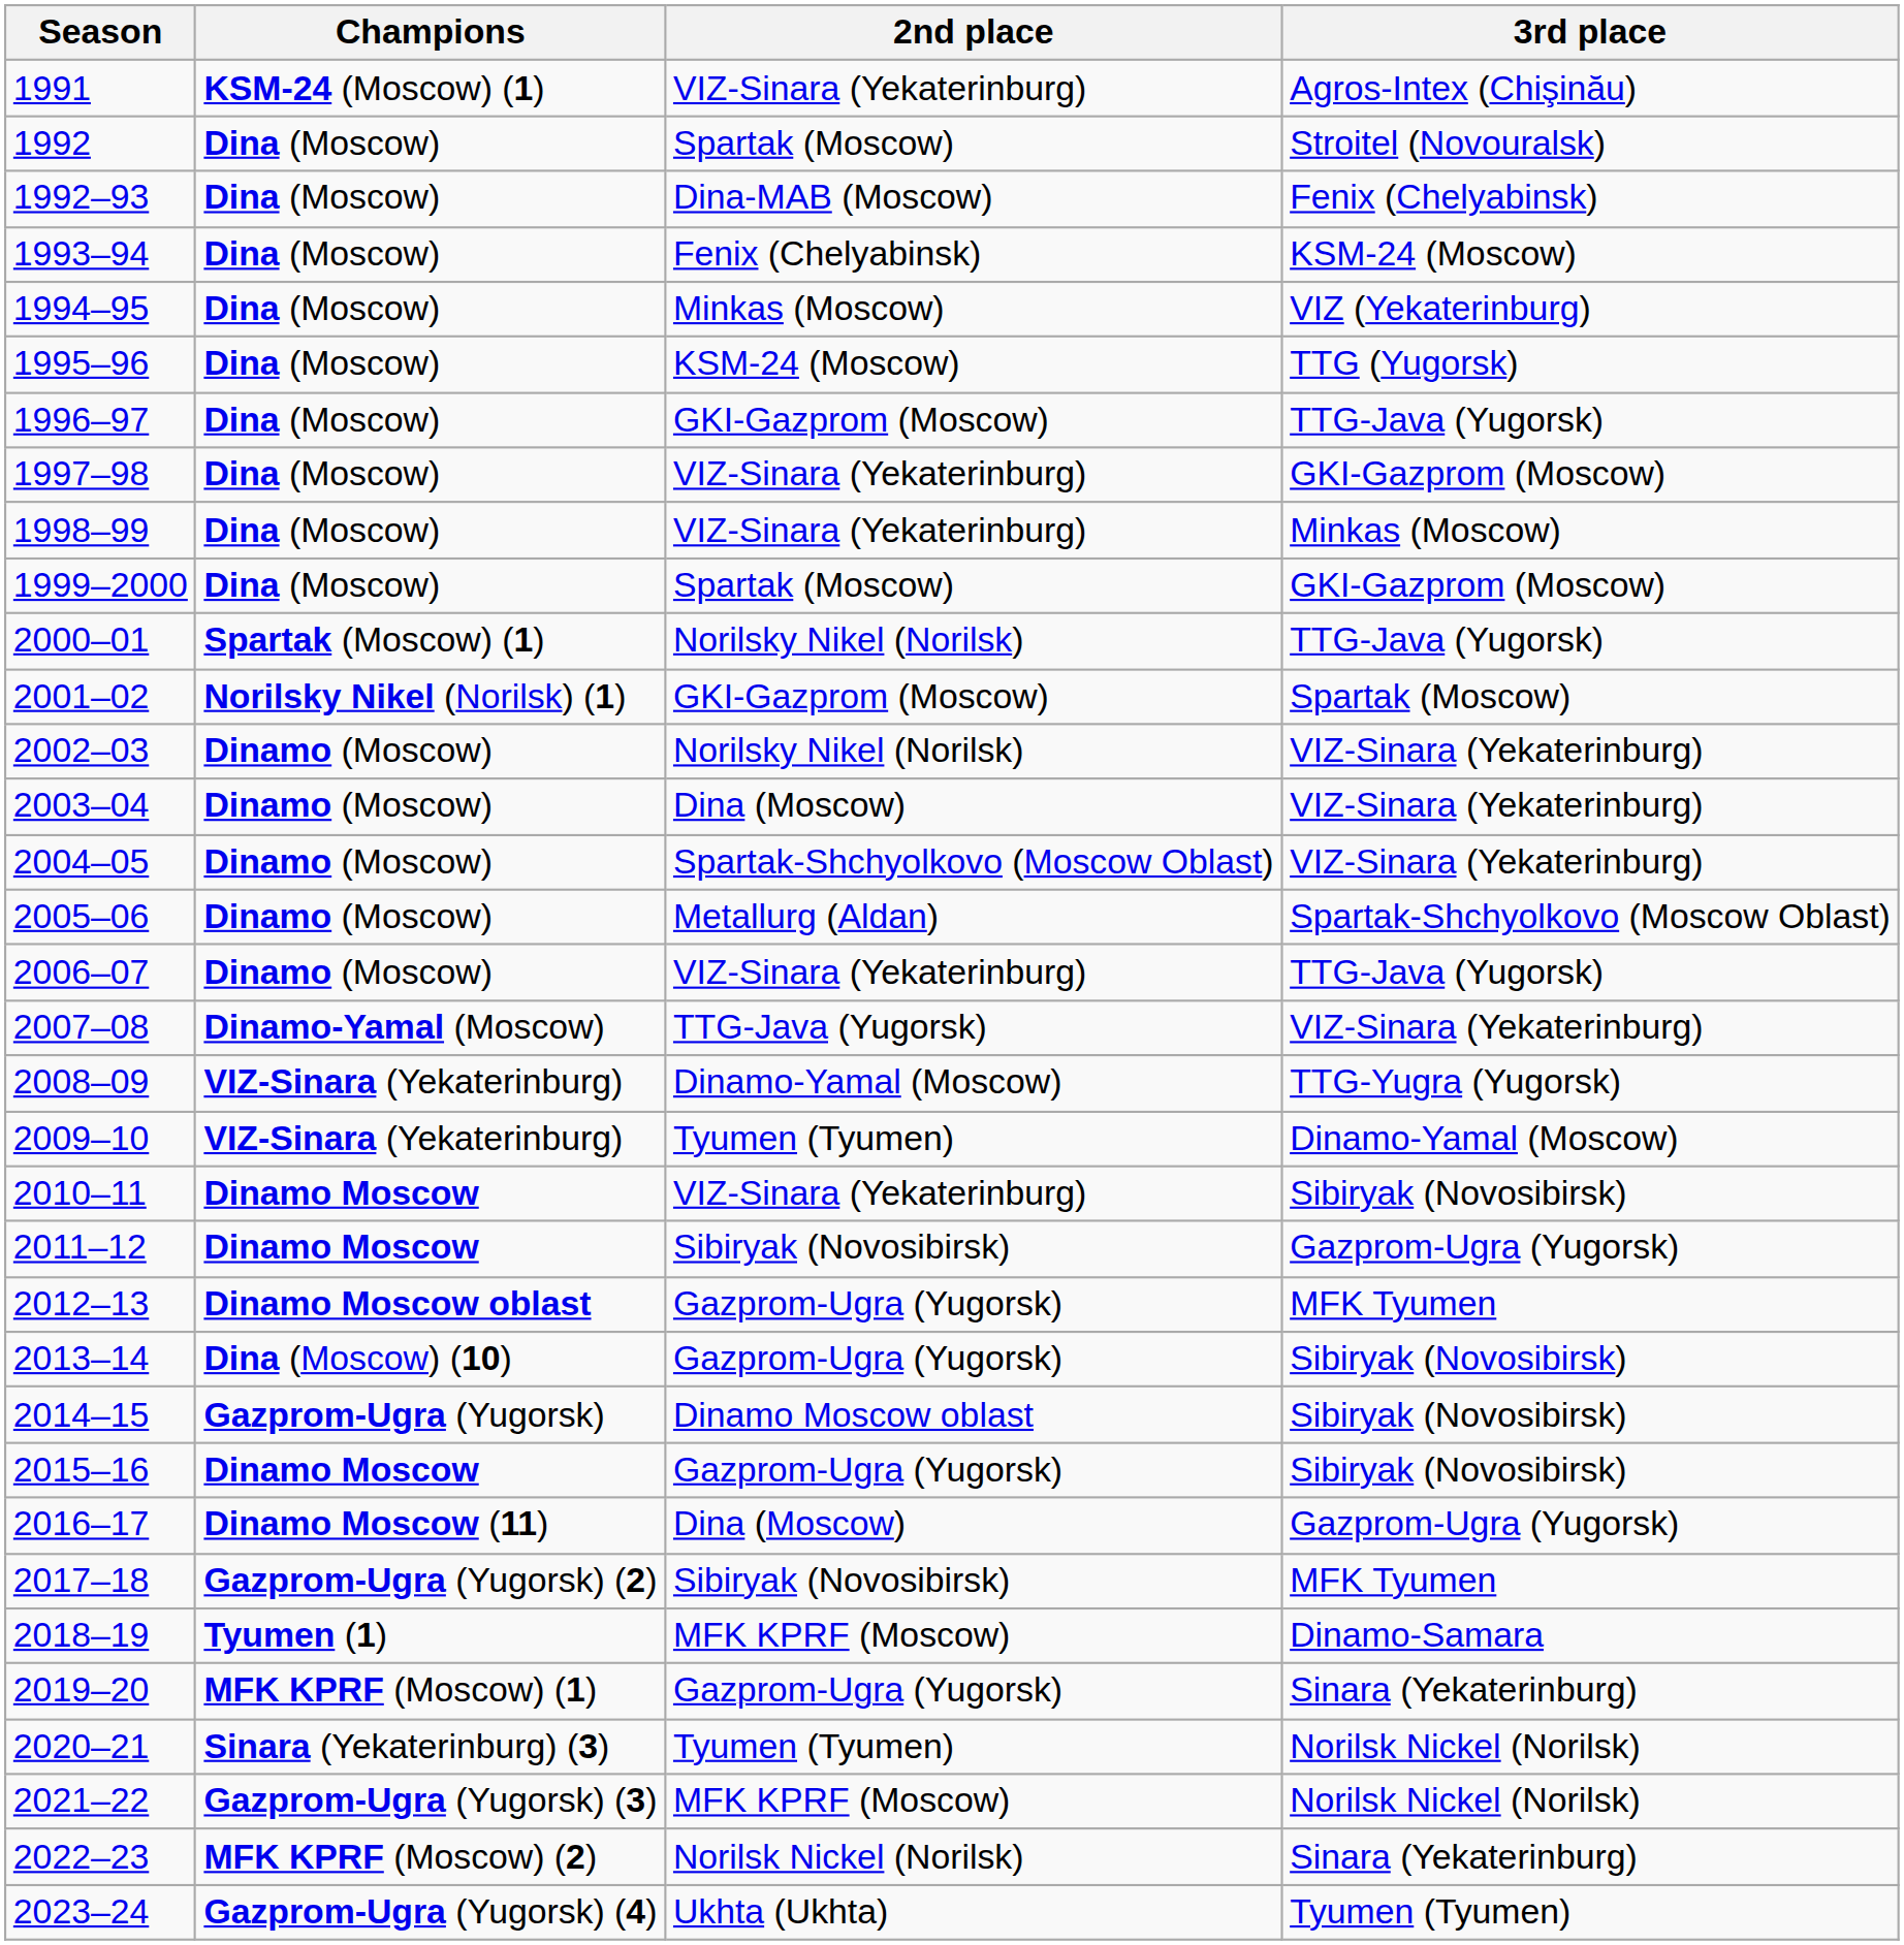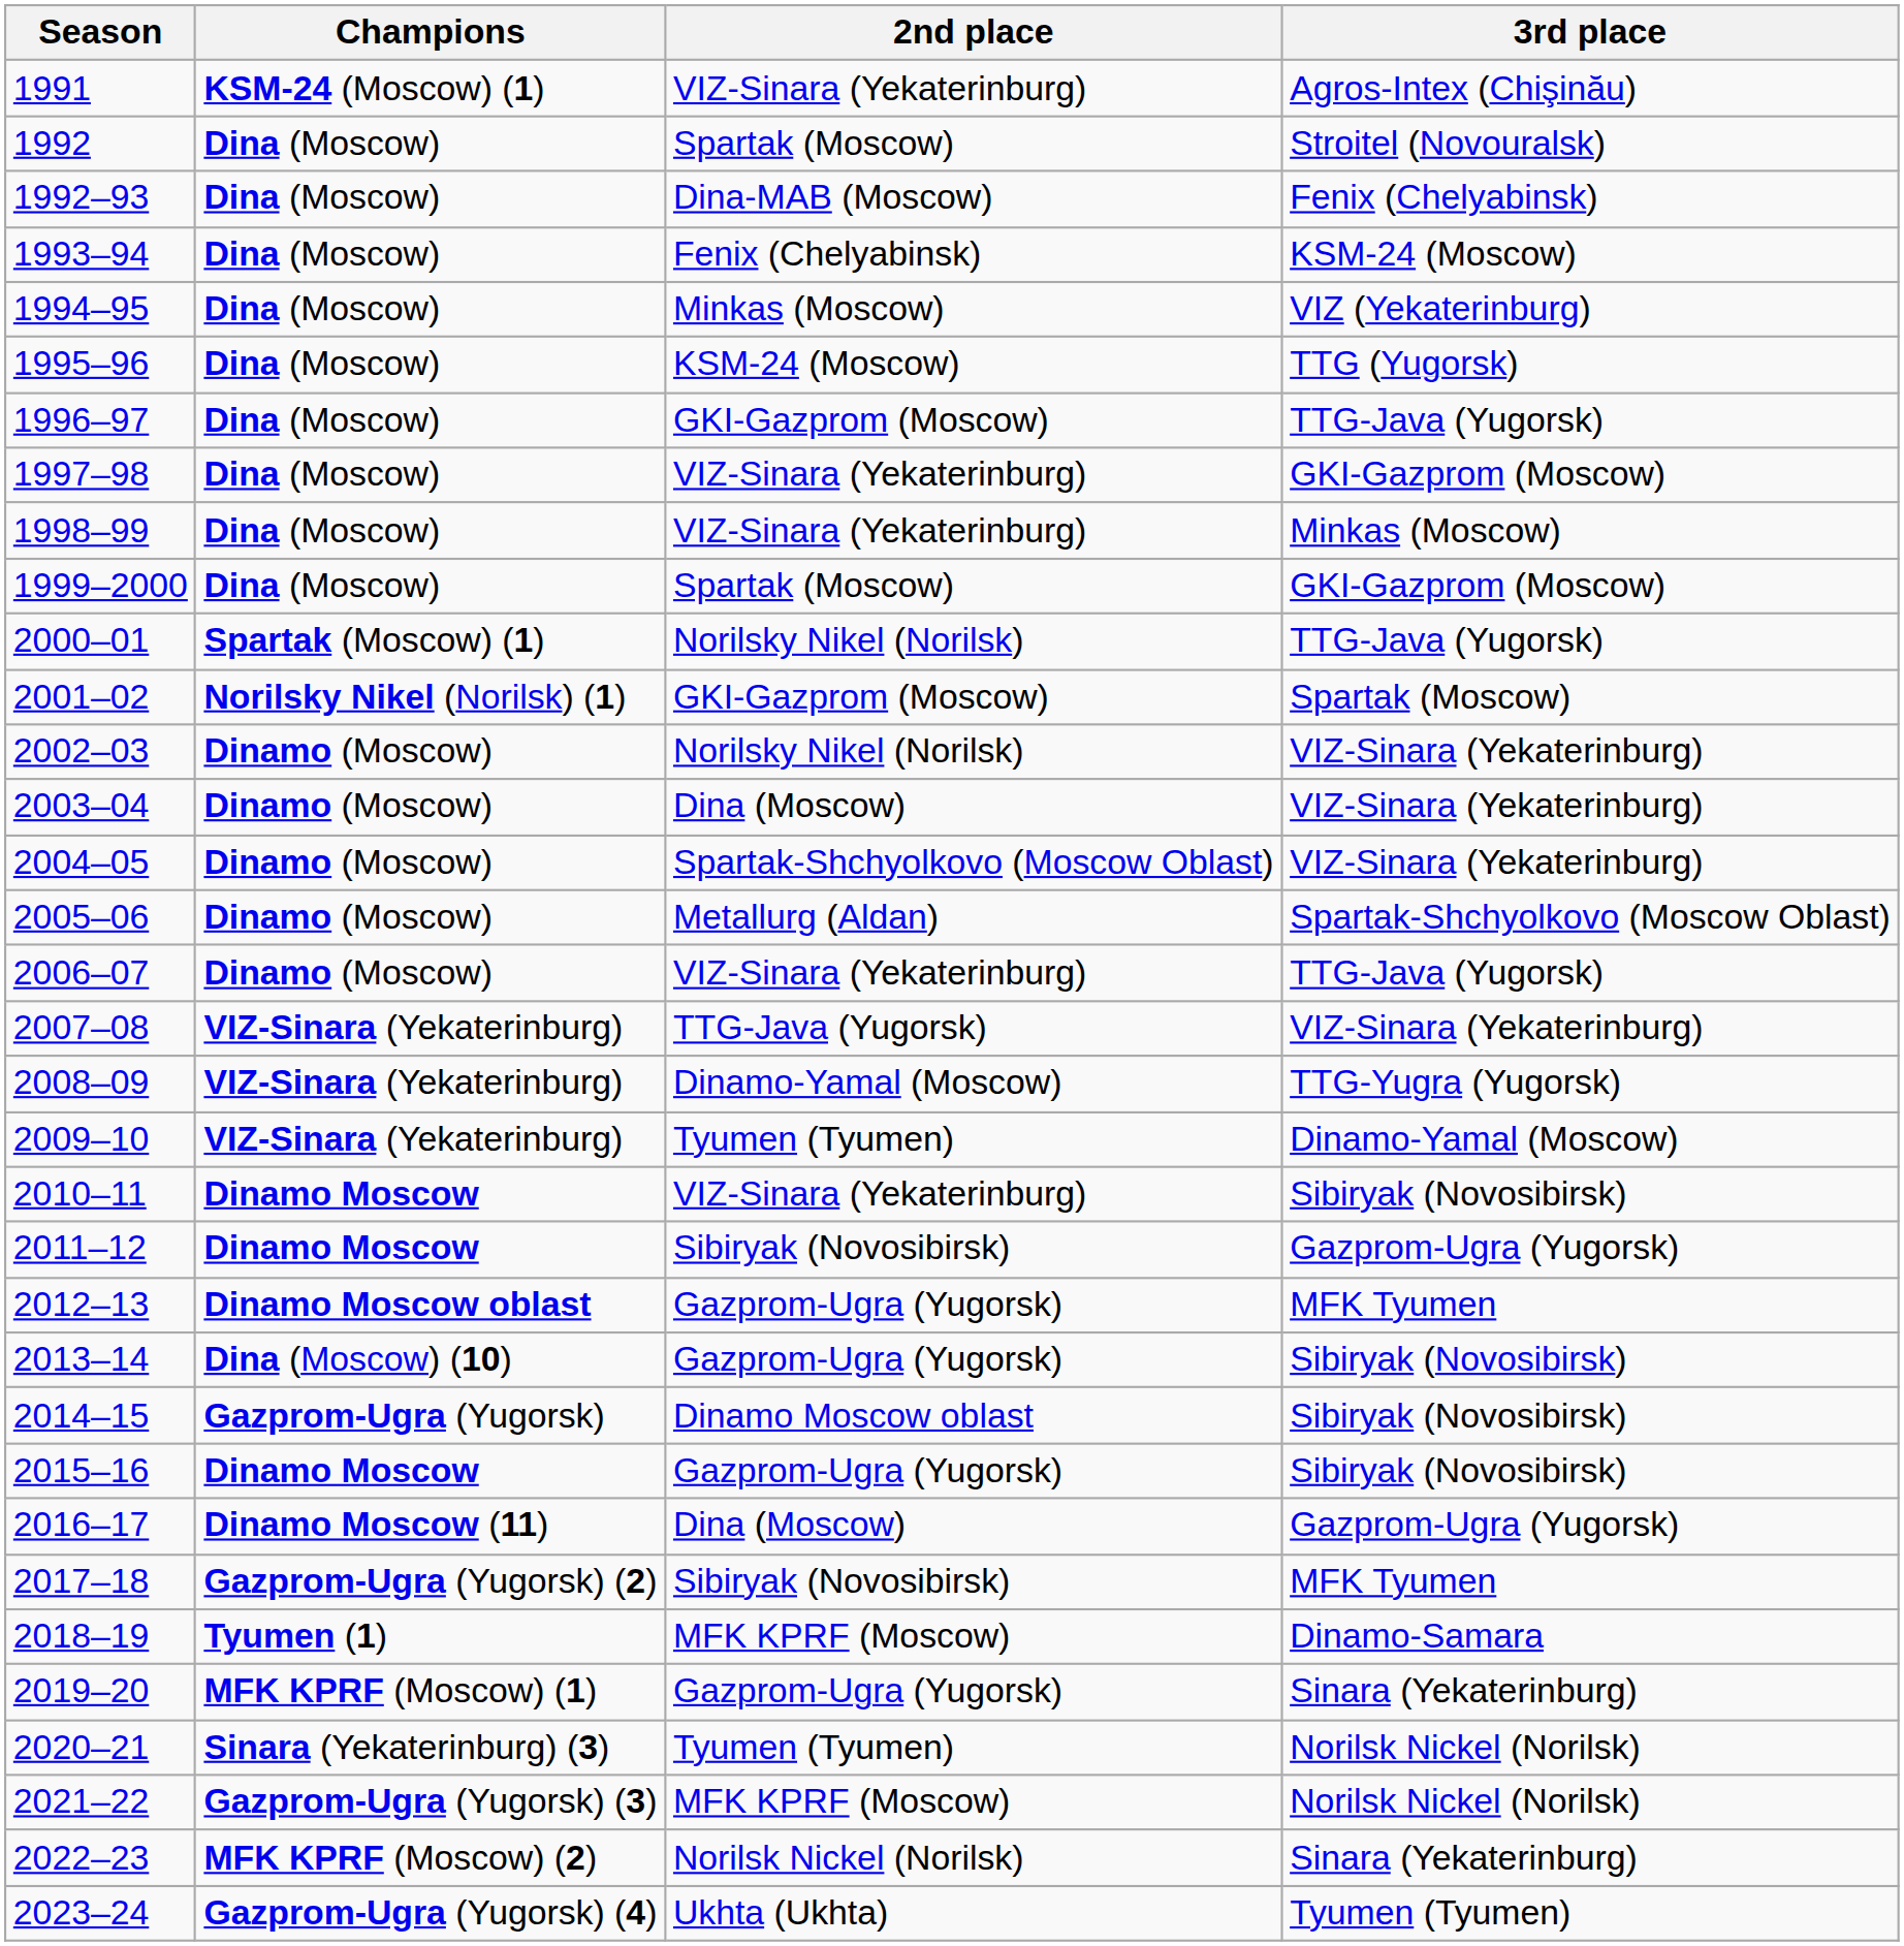2007–08 | Champions: Dinamo-Yamal (Moscow) -> VIZ-Sinara (Yekaterinburg)
